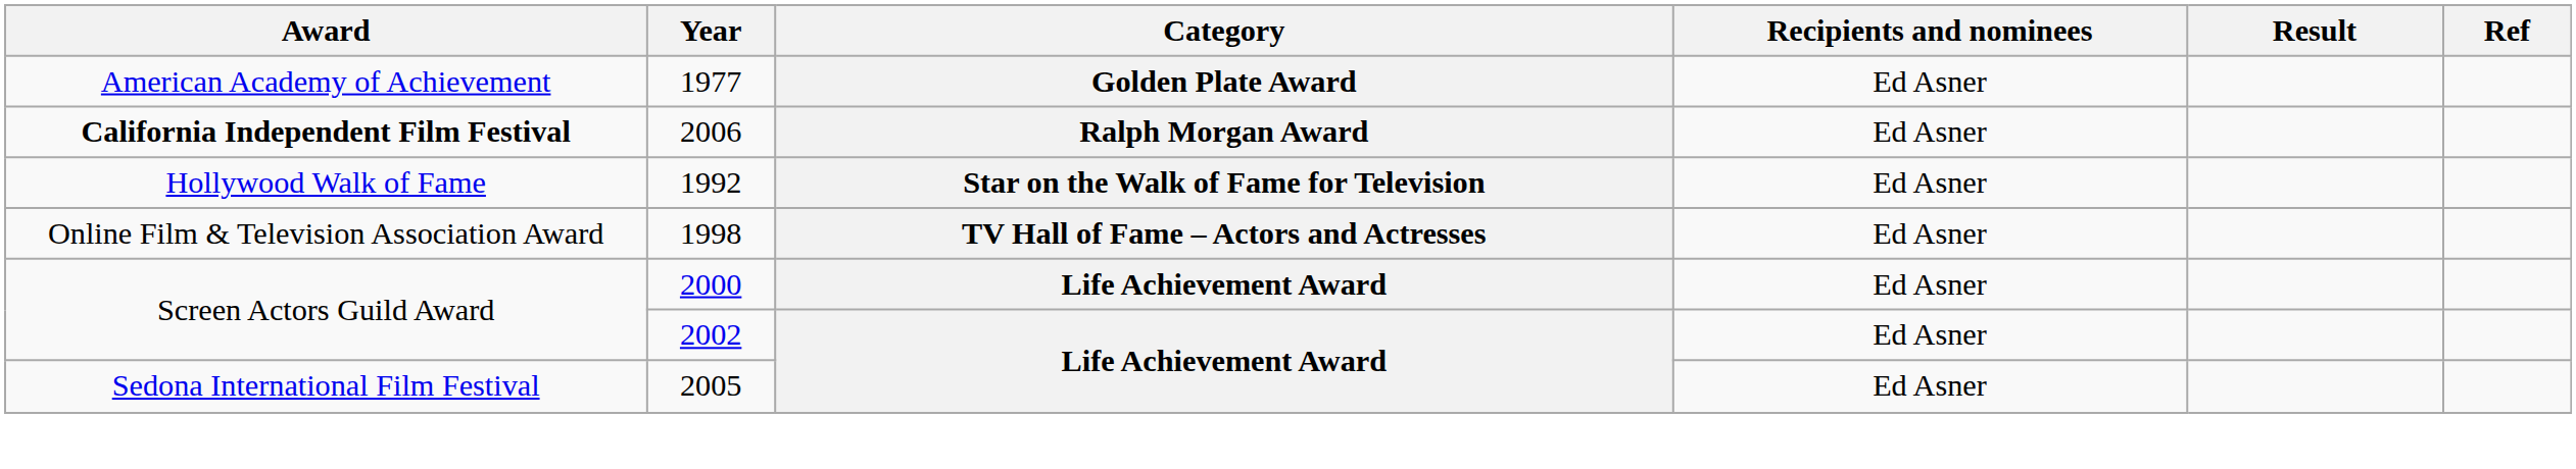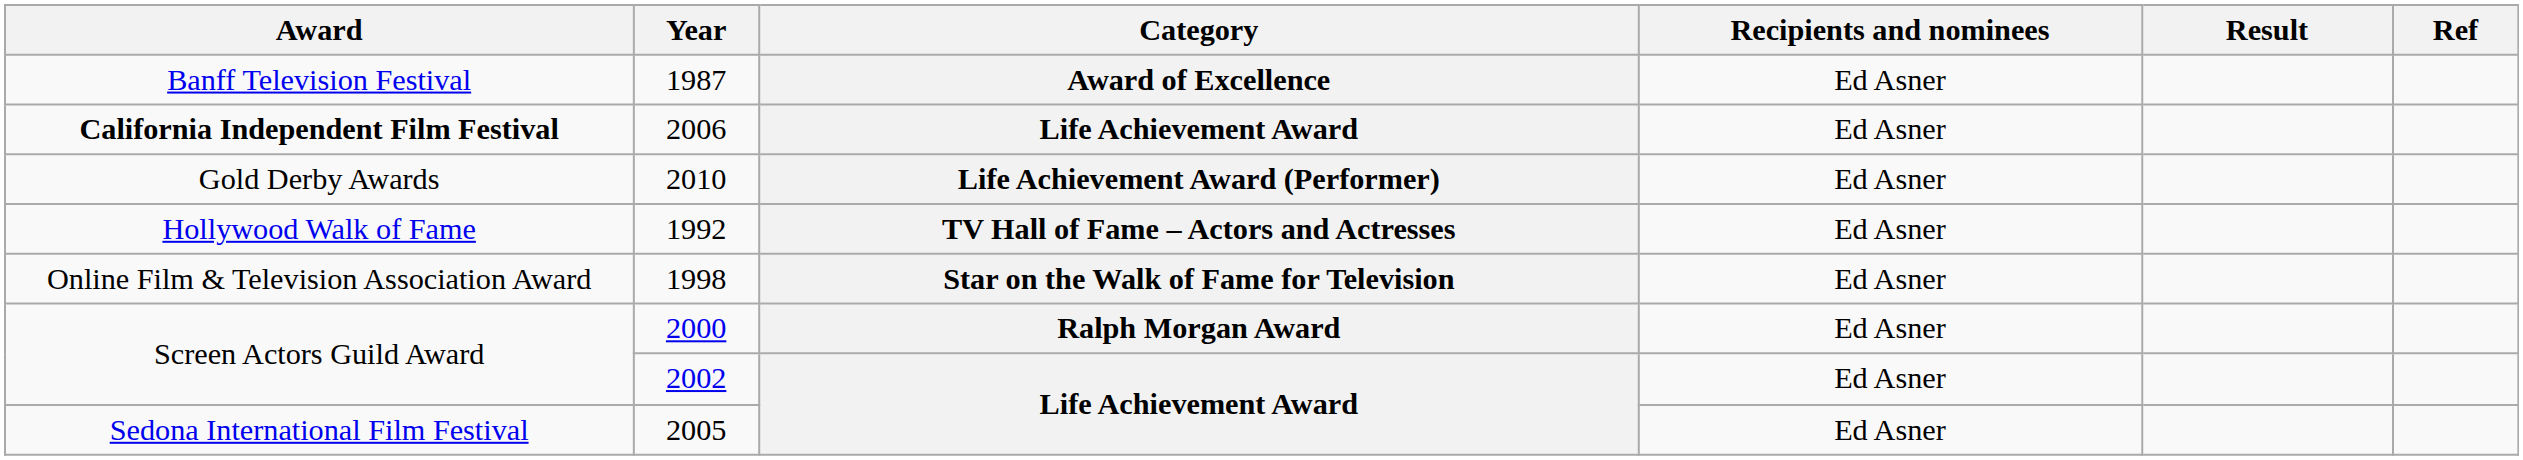- row: American Academy of Achievement | 1977 | Golden Plate Award | Ed Asner
+ row: Banff Television Festival | 1987 | Award of Excellence | Ed Asner
2006 | Category: Ralph Morgan Award -> Life Achievement Award
+ row: Gold Derby Awards | 2010 | Life Achievement Award (Performer) | Ed Asner
1992 | Category: Star on the Walk of Fame for Television -> TV Hall of Fame – Actors and Actresses
1998 | Category: TV Hall of Fame – Actors and Actresses -> Star on the Walk of Fame for Television
2000 | Category: Life Achievement Award -> Ralph Morgan Award
